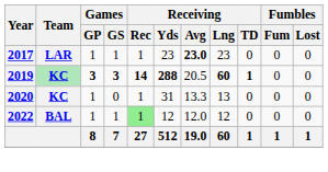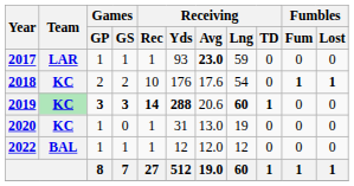2017 | Receiving / Yds: 23 -> 93
2017 | Receiving / Lng: 23 -> 59
+ row: 2018 | KC | 2 | 2 | 10 | 176 | 17.6 | 54 | 0 | 1 | 1
2019 | Receiving / Avg: 20.5 -> 20.6
2020 | Receiving / Avg: 13.3 -> 13.0
2020 | Receiving / Lng: 13 -> 19
2022 | Receiving / Rec: lightgreen background -> no background
